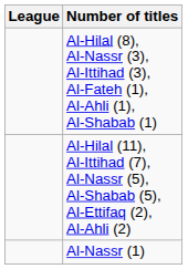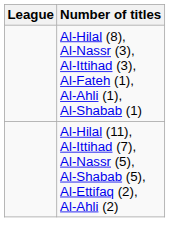- row: Al-Nassr (1)
